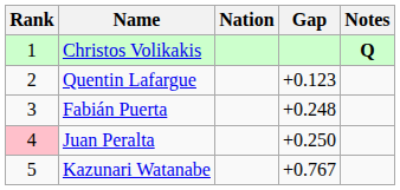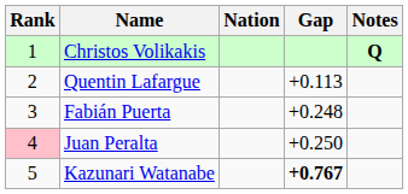Quentin Lafargue | Gap: +0.123 -> +0.113
Kazunari Watanabe | Gap: normal -> bold
